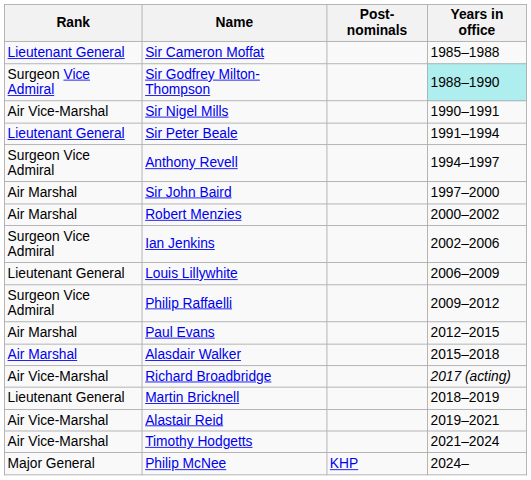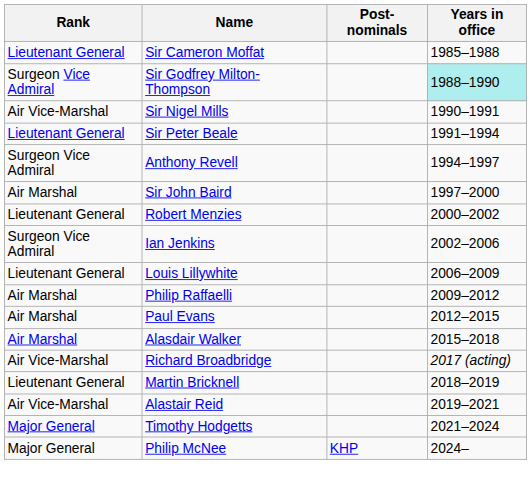Robert Menzies | Rank: Air Marshal -> Lieutenant General
Philip Raffaelli | Rank: Surgeon Vice Admiral -> Air Marshal
Timothy Hodgetts | Rank: Air Vice-Marshal -> Major General
